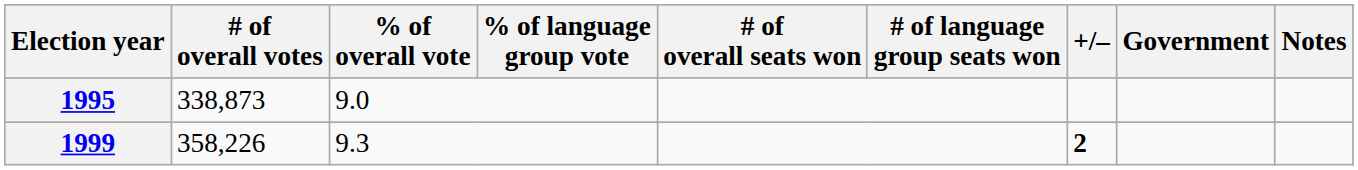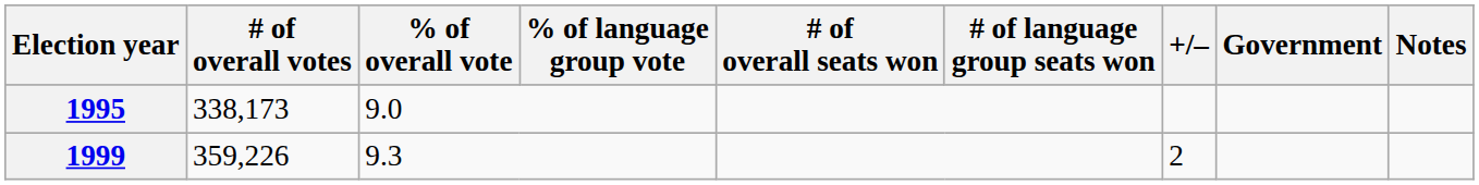1995 | # of overall votes: 338,873 -> 338,173
1999 | # of overall votes: 358,226 -> 359,226
1999 | +/–: bold -> normal
